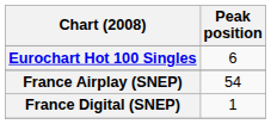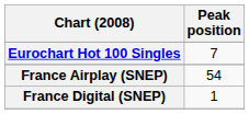Eurochart Hot 100 Singles | Peak position: 6 -> 7
